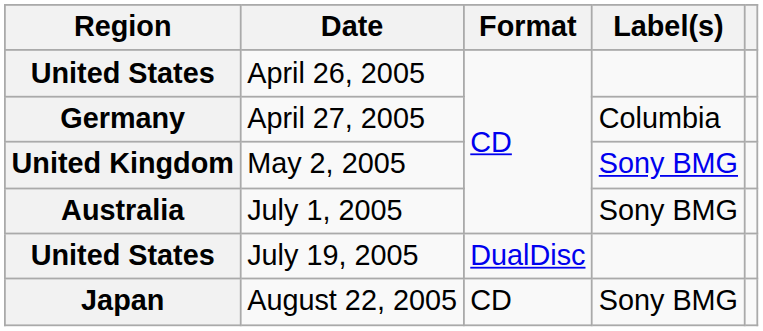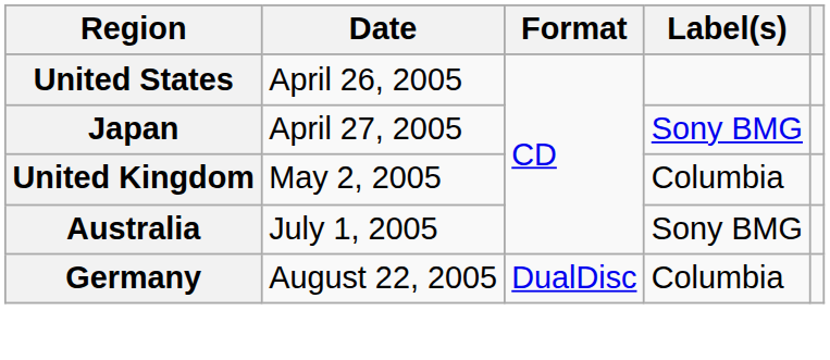April 27, 2005 | Region: Germany -> Japan
April 27, 2005 | Label(s): Columbia -> Sony BMG
May 2, 2005 | Label(s): Sony BMG -> Columbia
- row: United States | July 19, 2005 | DualDisc
August 22, 2005 | Region: Japan -> Germany
August 22, 2005 | Format: CD -> DualDisc
August 22, 2005 | Label(s): Sony BMG -> Columbia
